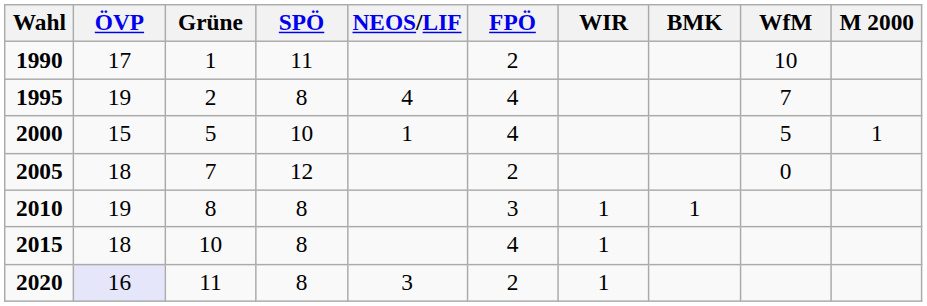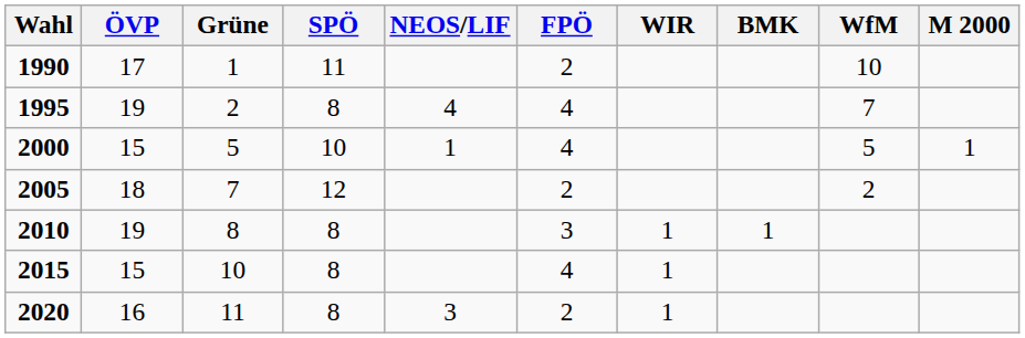2005 | WfM: 0 -> 2
2015 | ÖVP: 18 -> 15
2020 | ÖVP: lavender background -> no background
